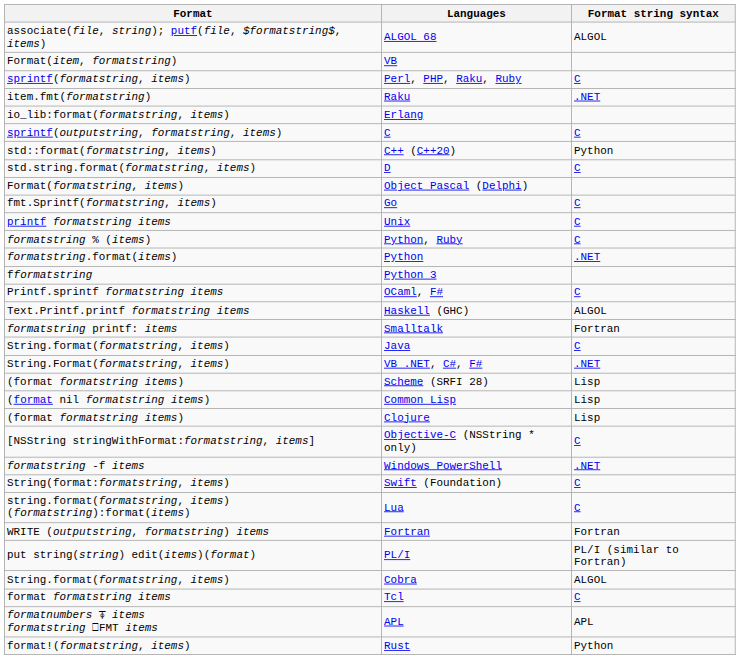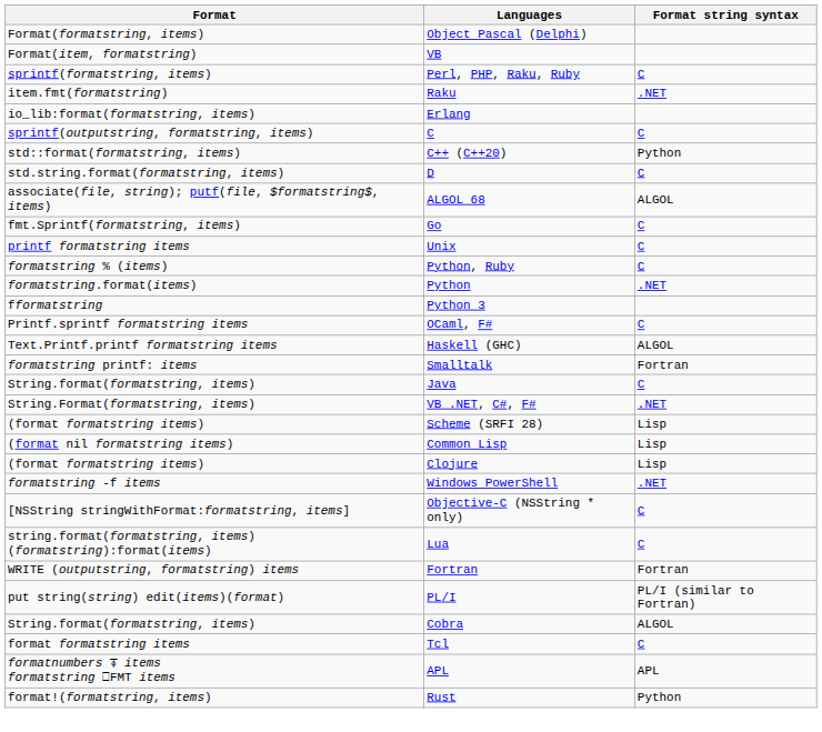rows swapped: ALGOL 68 <-> Object Pascal (Delphi)
rows swapped: Windows PowerShell <-> Objective-C (NSString * only)
- row: String(format:formatstring, items) | Swift (Foundation) | C
